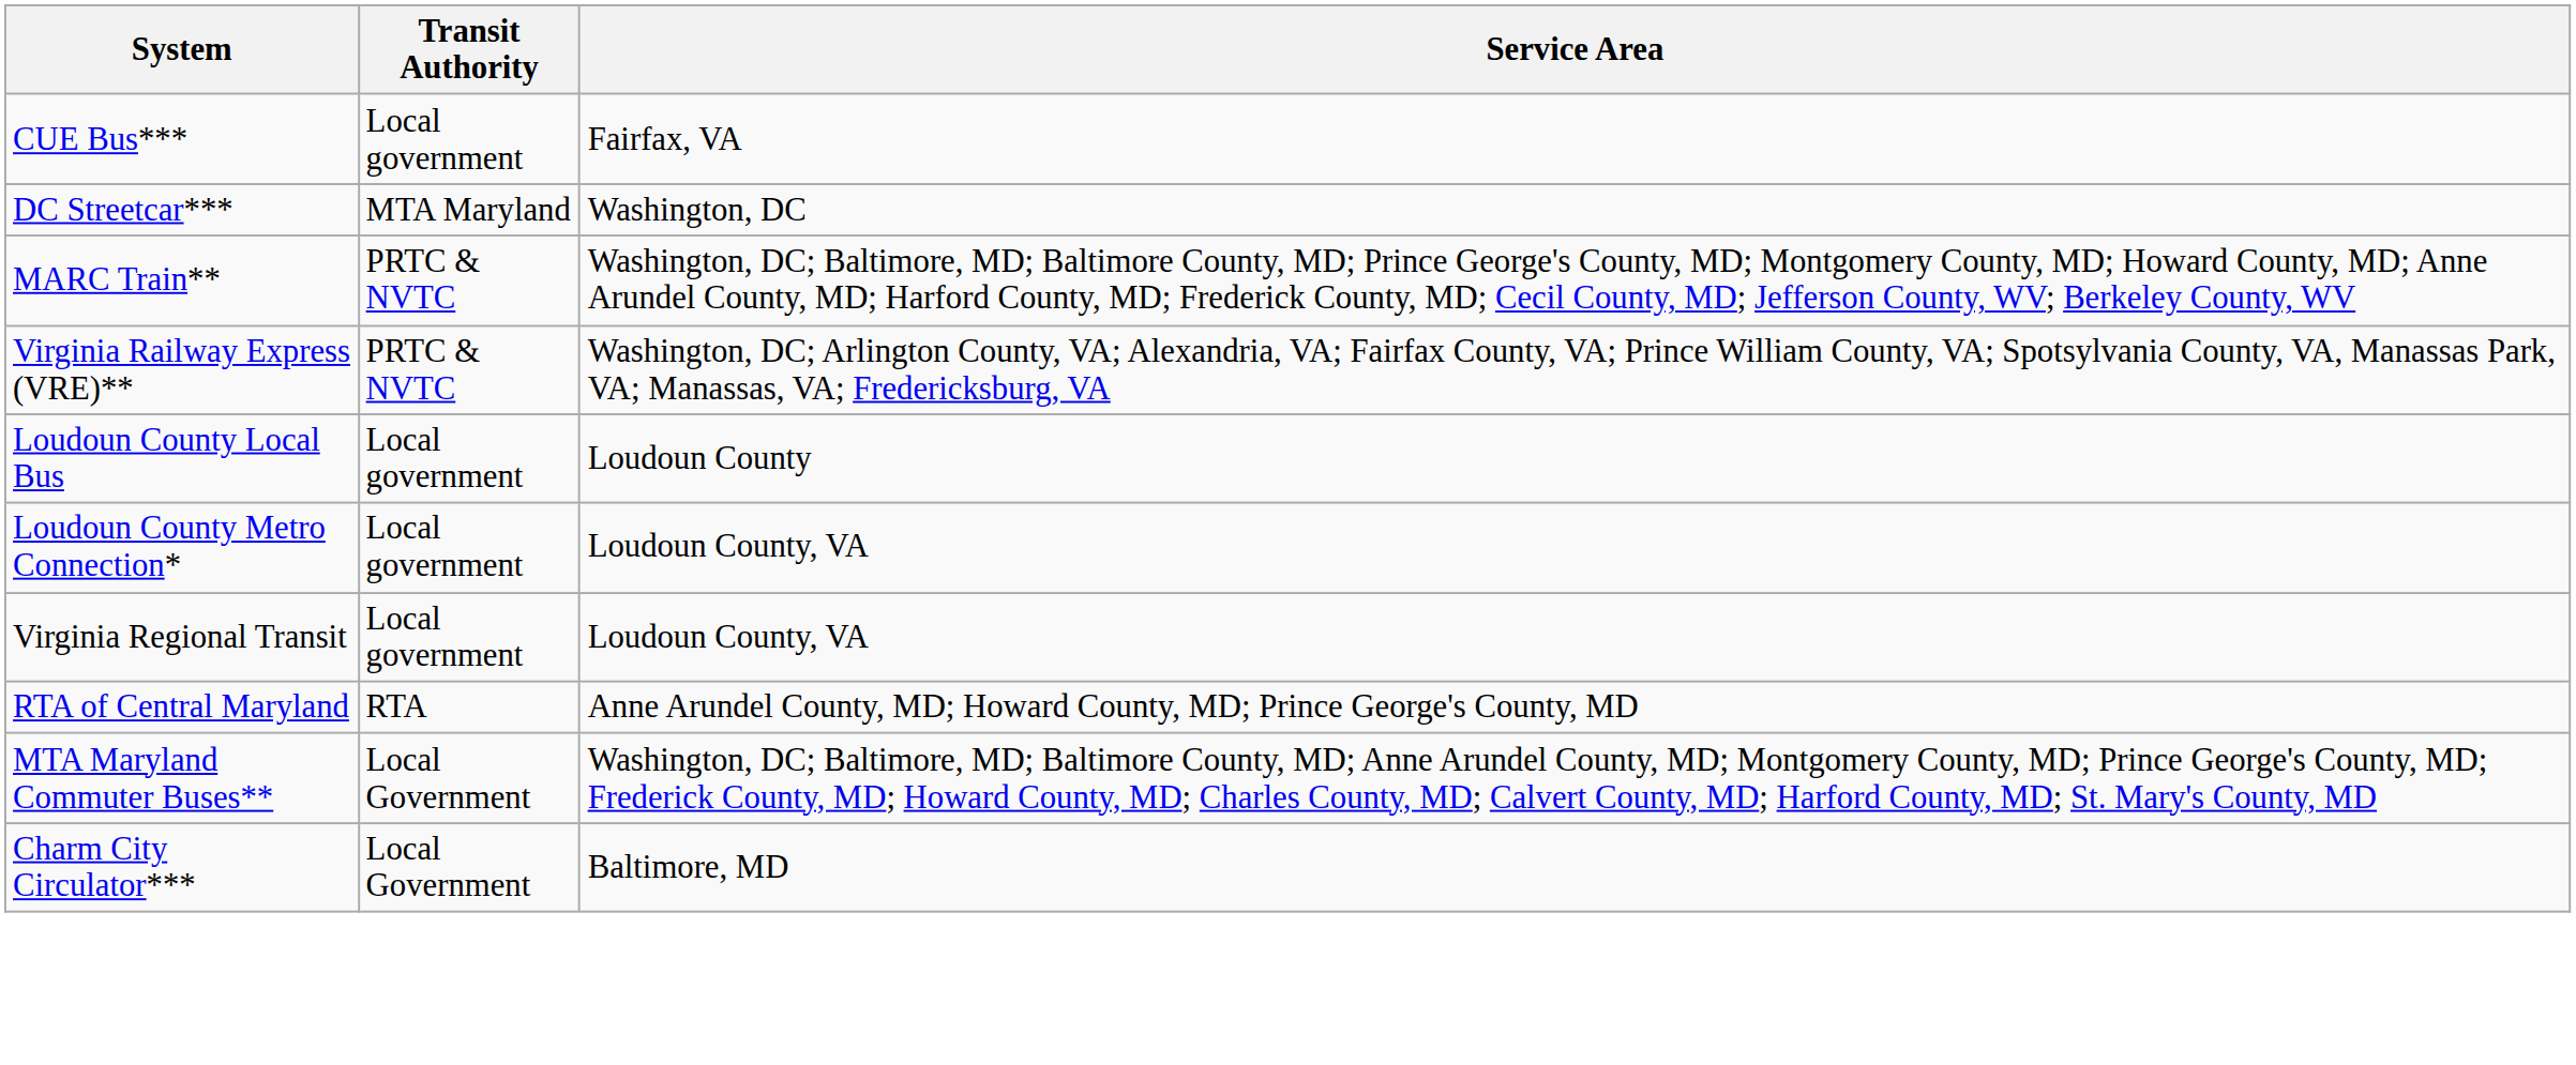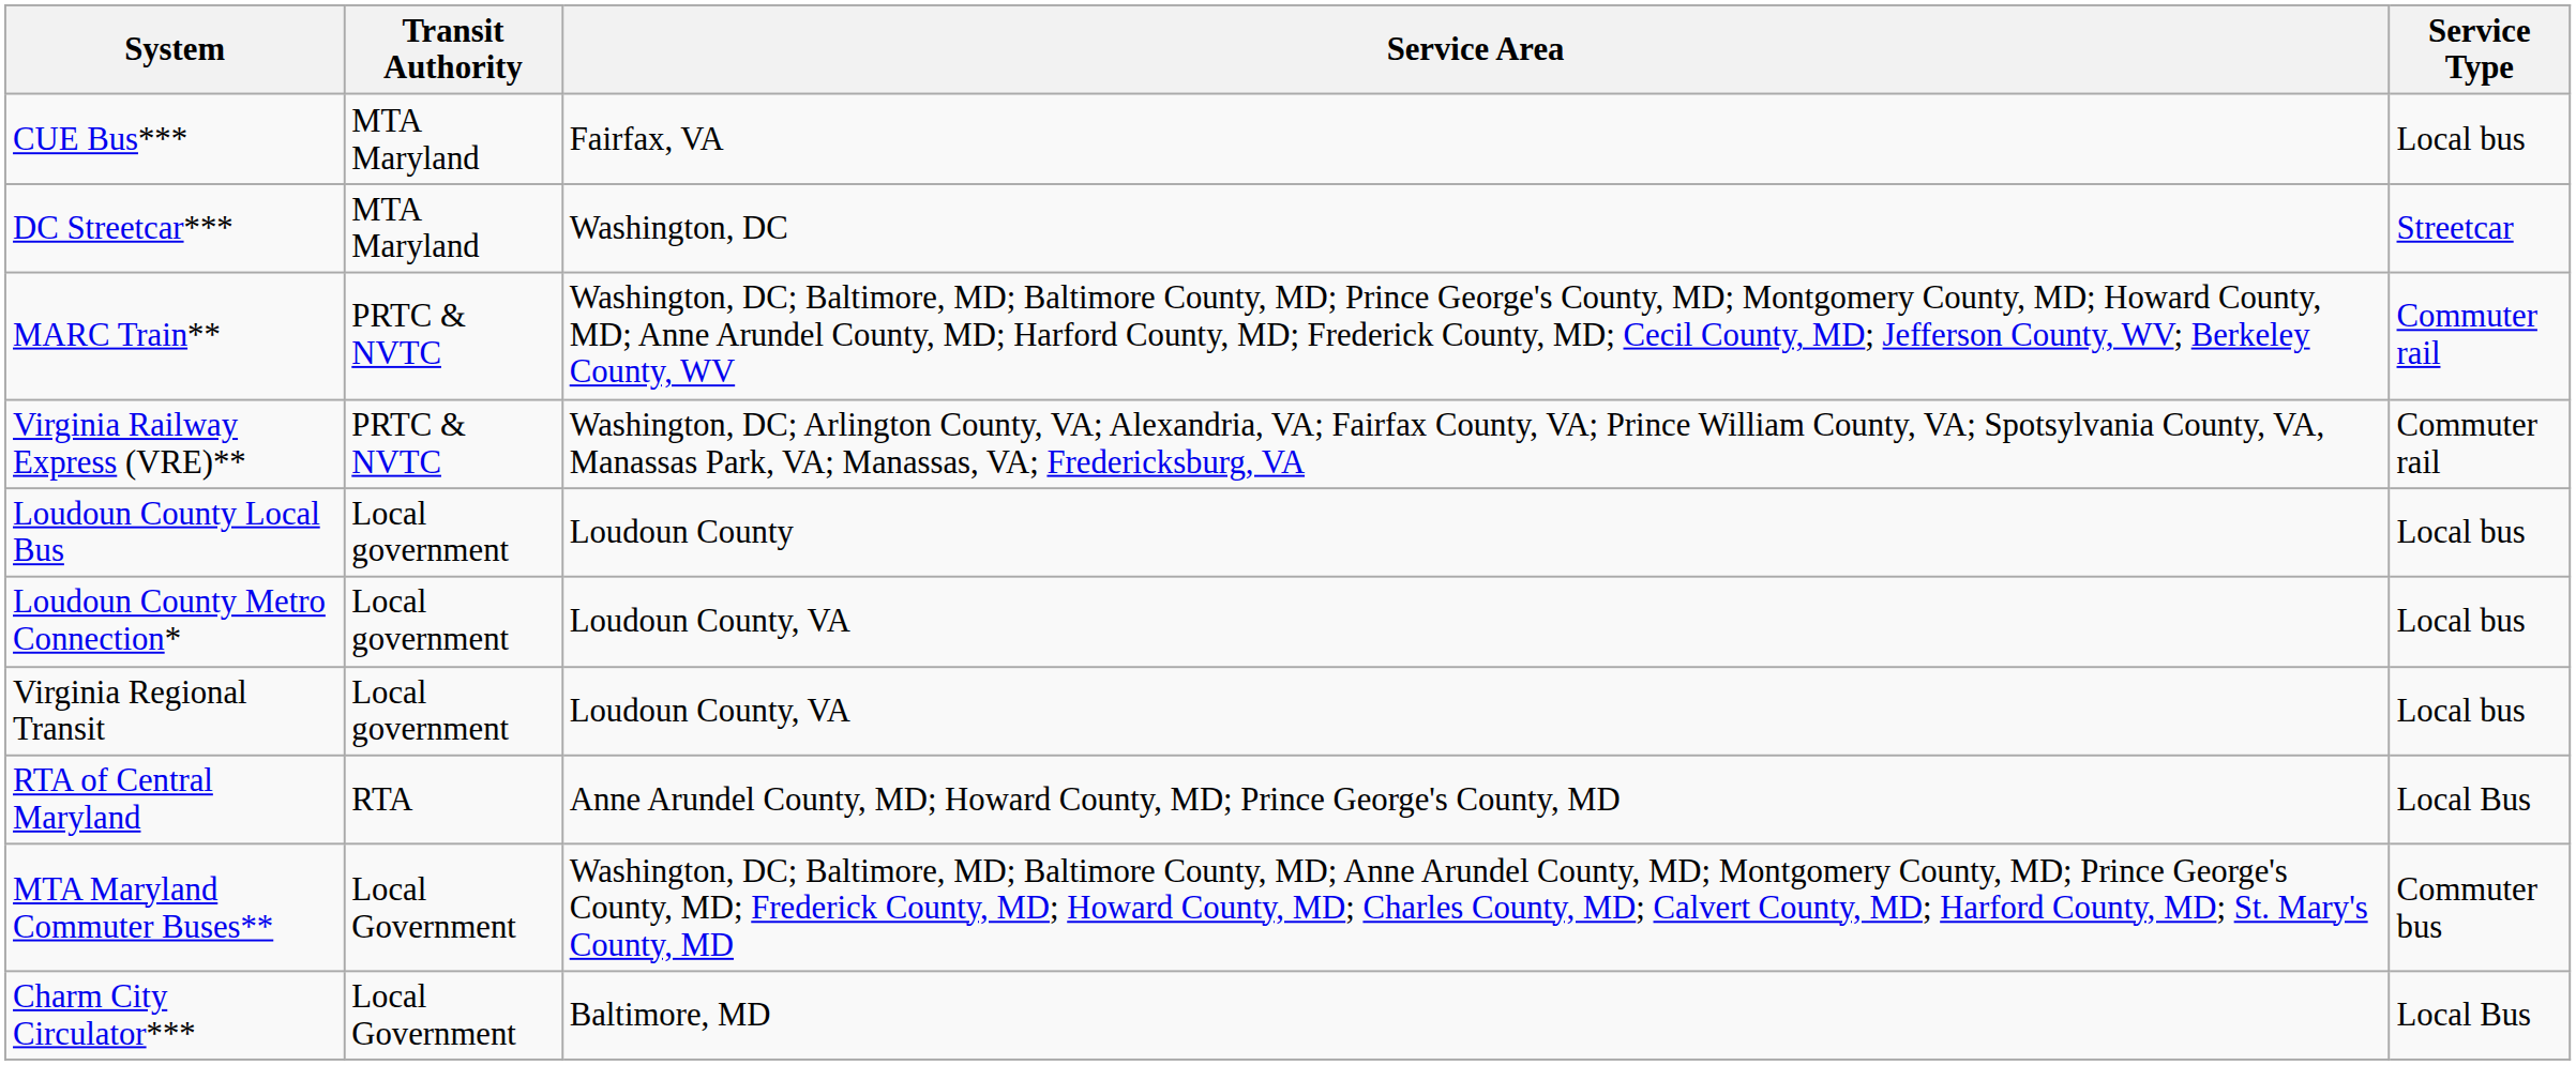+ column: Service Type | Local bus | Streetcar | Commuter rail | Commuter rail | Local bus | Local bus | Local bus | Local Bus | Commuter bus | Local Bus
CUE Bus*** | Transit Authority: Local government -> MTA Maryland
